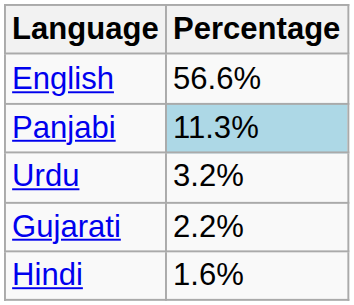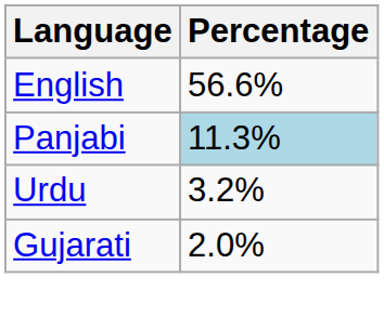Gujarati | Percentage: 2.2% -> 2.0%
- row: Hindi | 1.6%
